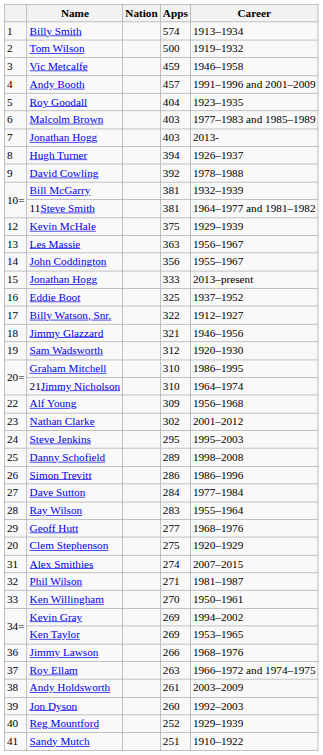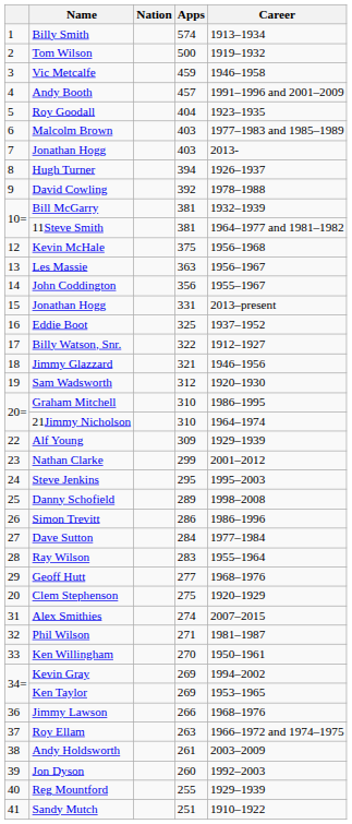Kevin McHale | Career: 1929–1939 -> 1956–1968
15 / Jonathan Hogg | Apps: 333 -> 331
Alf Young | Career: 1956–1968 -> 1929–1939
Nathan Clarke | Apps: 302 -> 299
Reg Mountford | Apps: 252 -> 255
